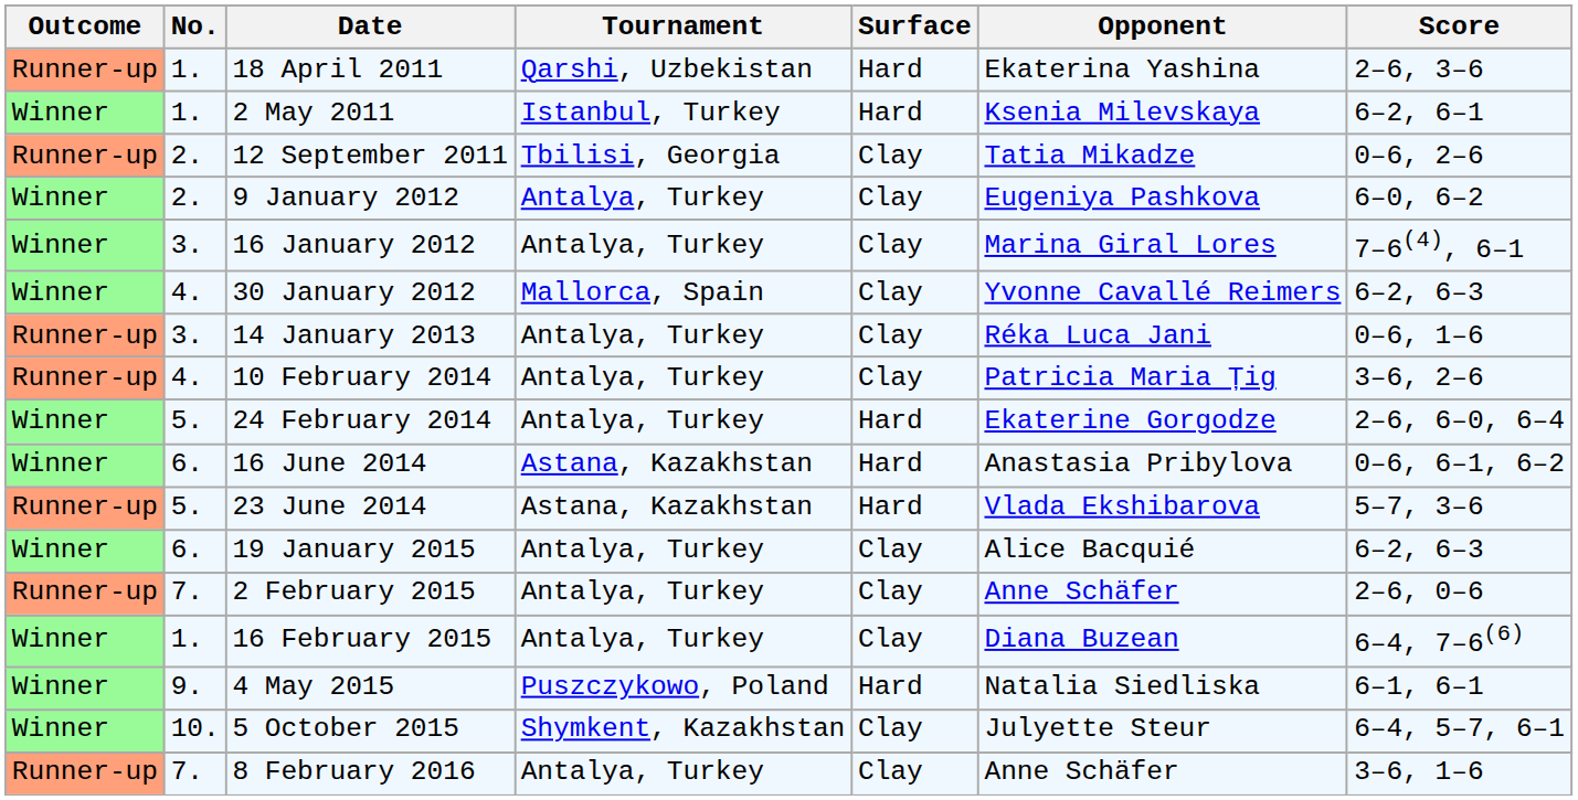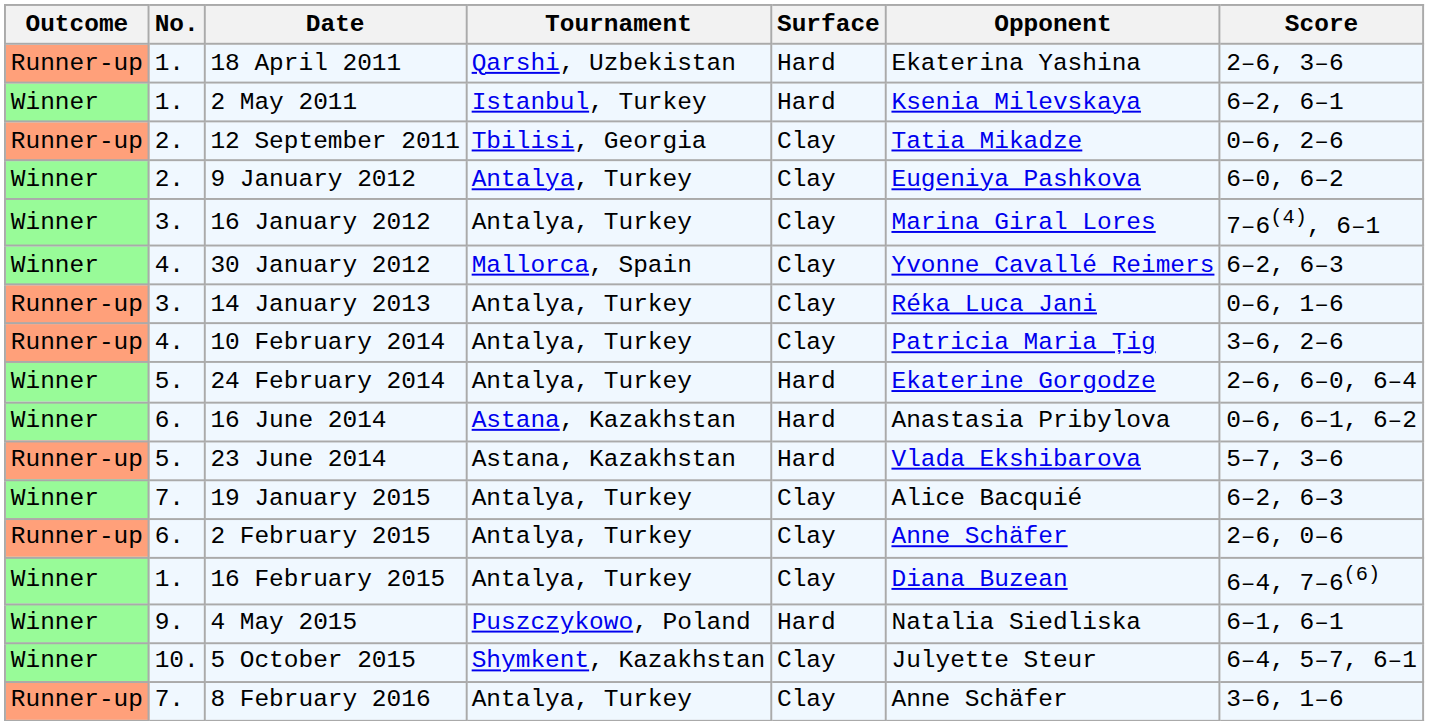19 January 2015 | No.: 6. -> 7.
2 February 2015 | No.: 7. -> 6.
